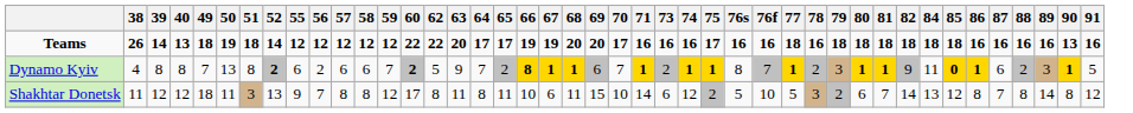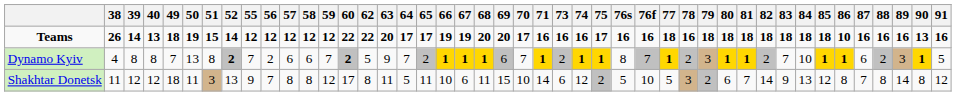+ column: 83 | 18 | 7 | 9
Teams | 51: 18 -> 15
Teams | 86: 16 -> 10
Dynamo Kyiv | 55: 6 -> 7
Dynamo Kyiv | 66: 8 -> 1
Dynamo Kyiv | 82: 9 -> 2
Dynamo Kyiv | 84: 11 -> 10
Dynamo Kyiv | 85: 0 -> 1
Shakhtar Donetsk | 64: 8 -> 5
